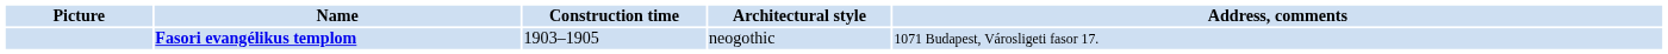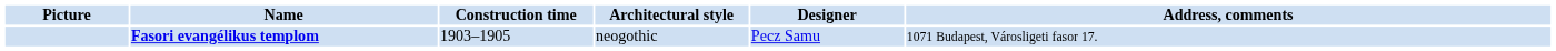+ column: Designer | Pecz Samu
